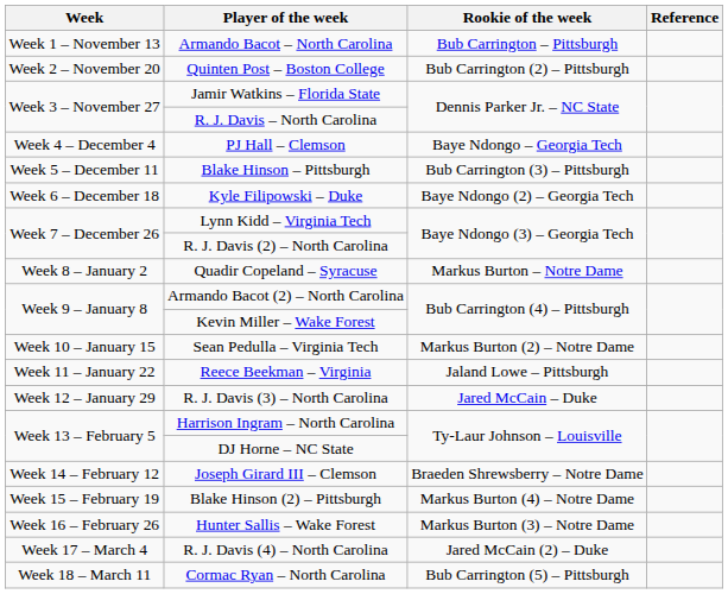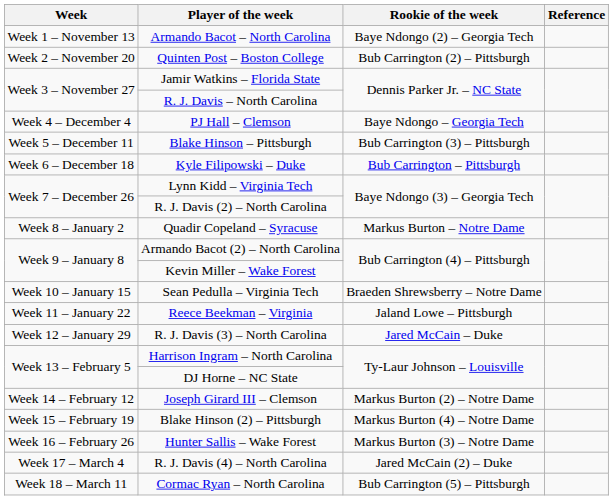Armando Bacot – North Carolina | Rookie of the week: Bub Carrington – Pittsburgh -> Baye Ndongo (2) – Georgia Tech
Kyle Filipowski – Duke | Rookie of the week: Baye Ndongo (2) – Georgia Tech -> Bub Carrington – Pittsburgh
Sean Pedulla – Virginia Tech | Rookie of the week: Markus Burton (2) – Notre Dame -> Braeden Shrewsberry – Notre Dame
Joseph Girard III – Clemson | Rookie of the week: Braeden Shrewsberry – Notre Dame -> Markus Burton (2) – Notre Dame
